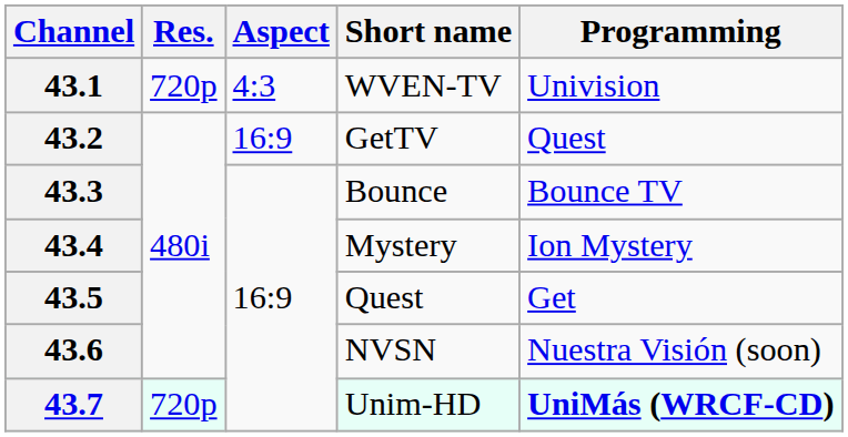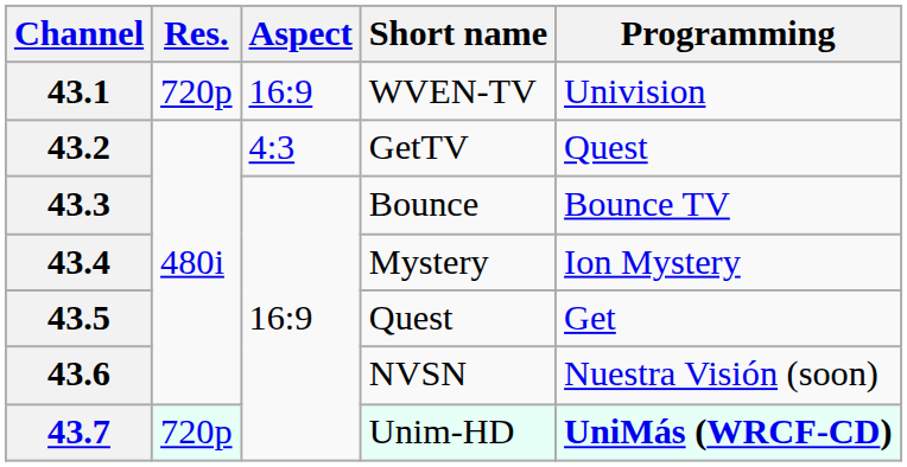43.1 | Aspect: 4:3 -> 16:9
43.2 | Aspect: 16:9 -> 4:3
